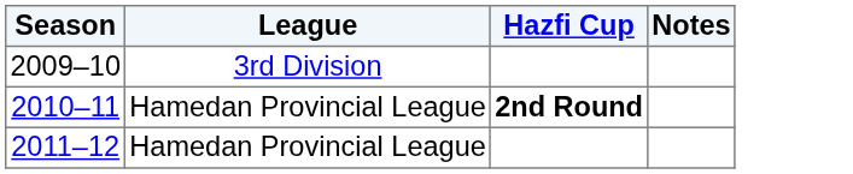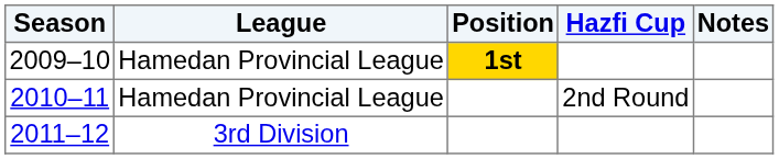+ column: Position | 1st
2009–10 | League: 3rd Division -> Hamedan Provincial League
2010–11 | Hazfi Cup: bold -> normal
2011–12 | League: Hamedan Provincial League -> 3rd Division
